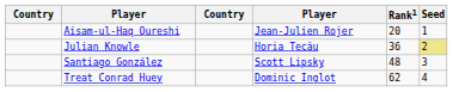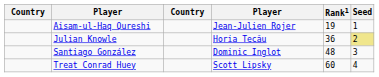Aisam-ul-Haq Qureshi | Rank1: 20 -> 19
Santiago González | column 4: Scott Lipsky -> Dominic Inglot
Treat Conrad Huey | column 4: Dominic Inglot -> Scott Lipsky
Treat Conrad Huey | Rank1: 62 -> 60
